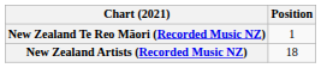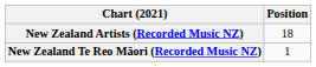rows swapped: New Zealand Artists (Recorded Music NZ) <-> New Zealand Te Reo Māori (Recorded Music NZ)
